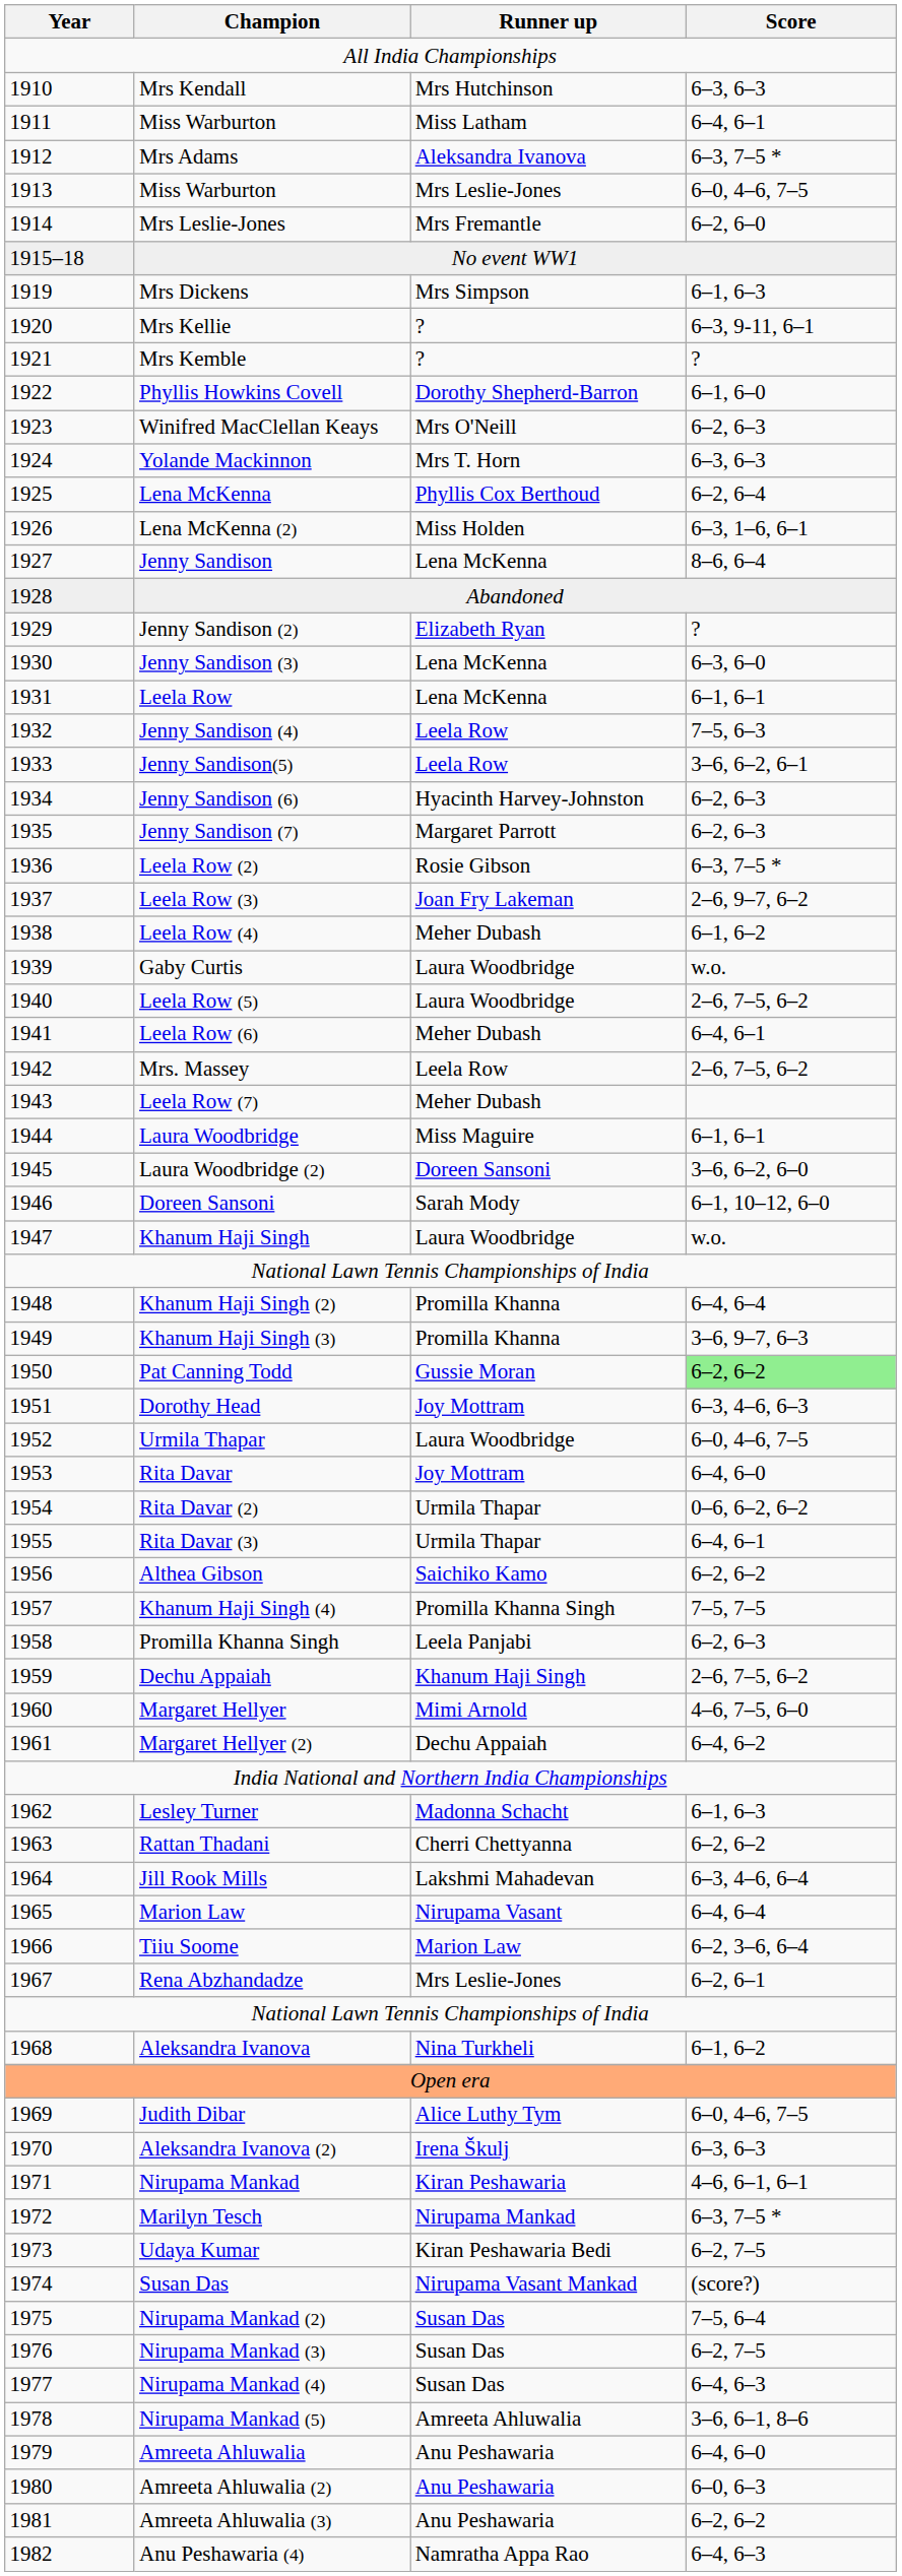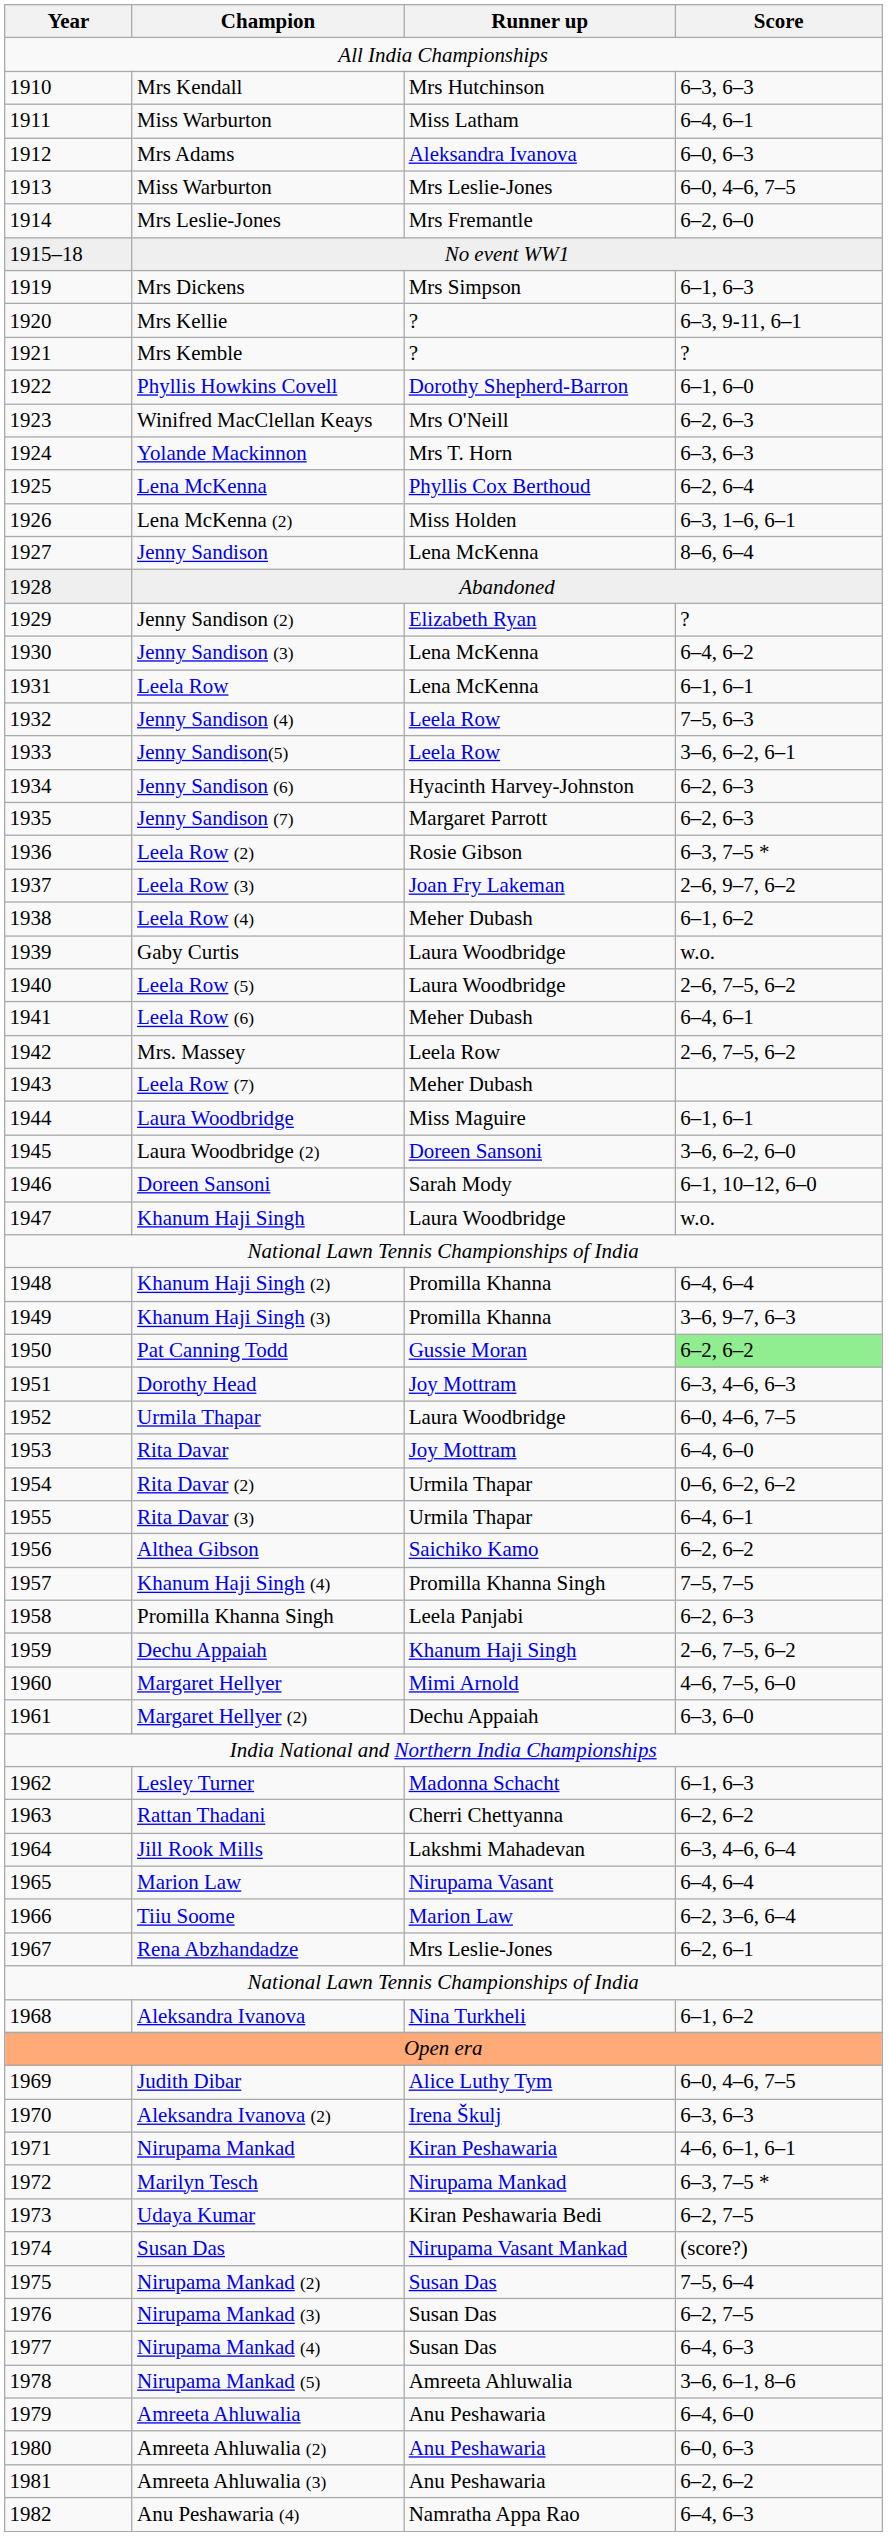Mrs Adams | Score: 6–3, 7–5 * -> 6–0, 6–3
Jenny Sandison (3) | Score: 6–3, 6–0 -> 6–4, 6–2
Margaret Hellyer (2) | Score: 6–4, 6–2 -> 6–3, 6–0
